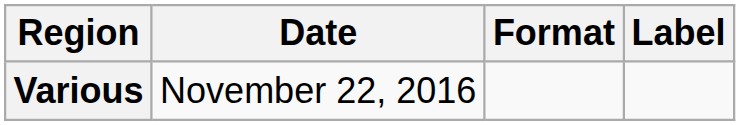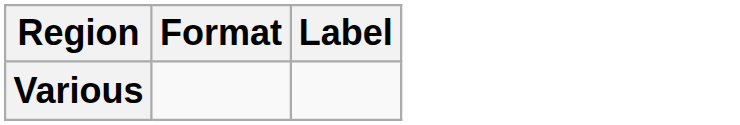- column: Date | November 22, 2016
